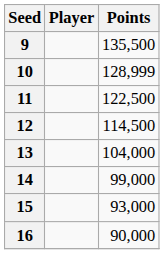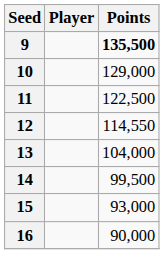9 | Points: normal -> bold
10 | Points: 128,999 -> 129,000
12 | Points: 114,500 -> 114,550
14 | Points: 99,000 -> 99,500
